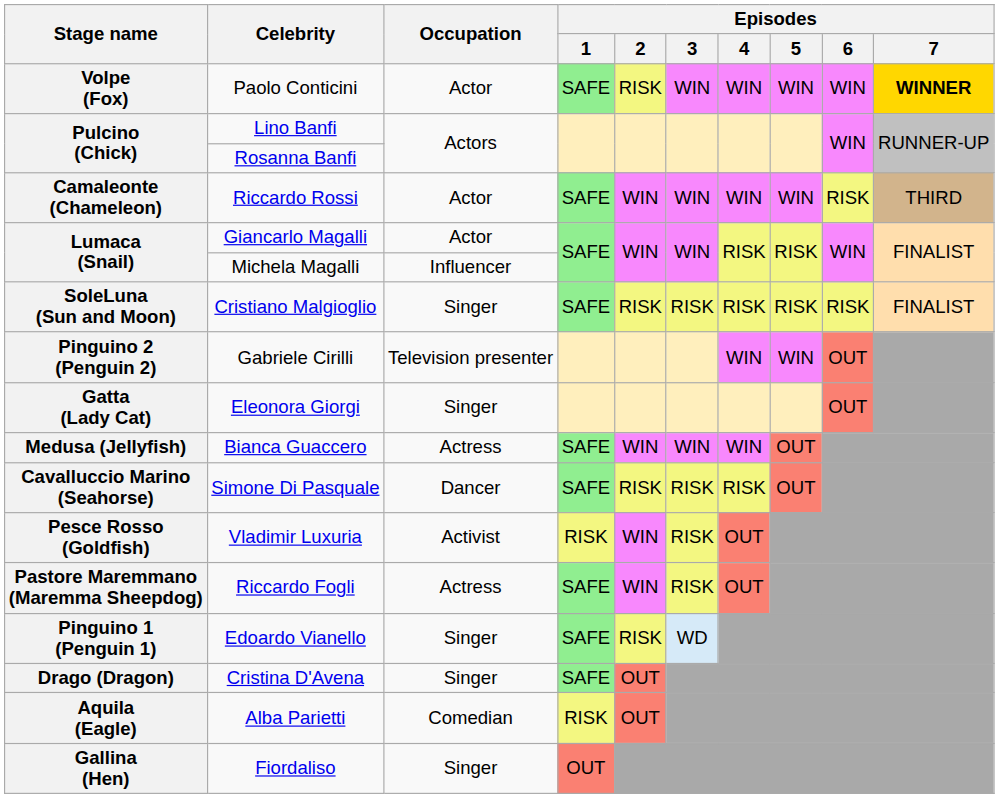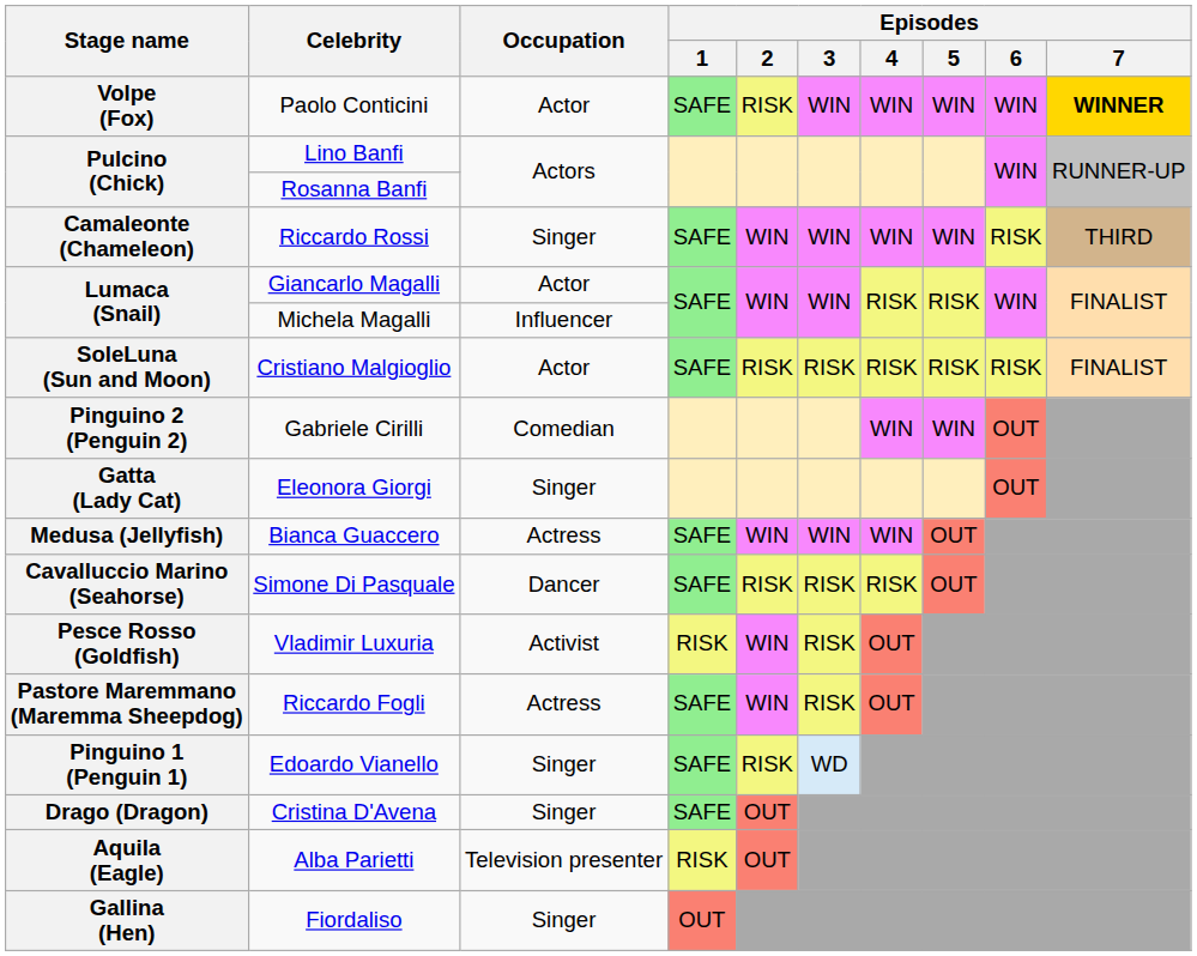Riccardo Rossi | Occupation: Actor -> Singer
Cristiano Malgioglio | Occupation: Singer -> Actor
Gabriele Cirilli | Occupation: Television presenter -> Comedian
Alba Parietti | Occupation: Comedian -> Television presenter
